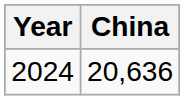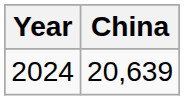2024 | China: 20,636 -> 20,639
